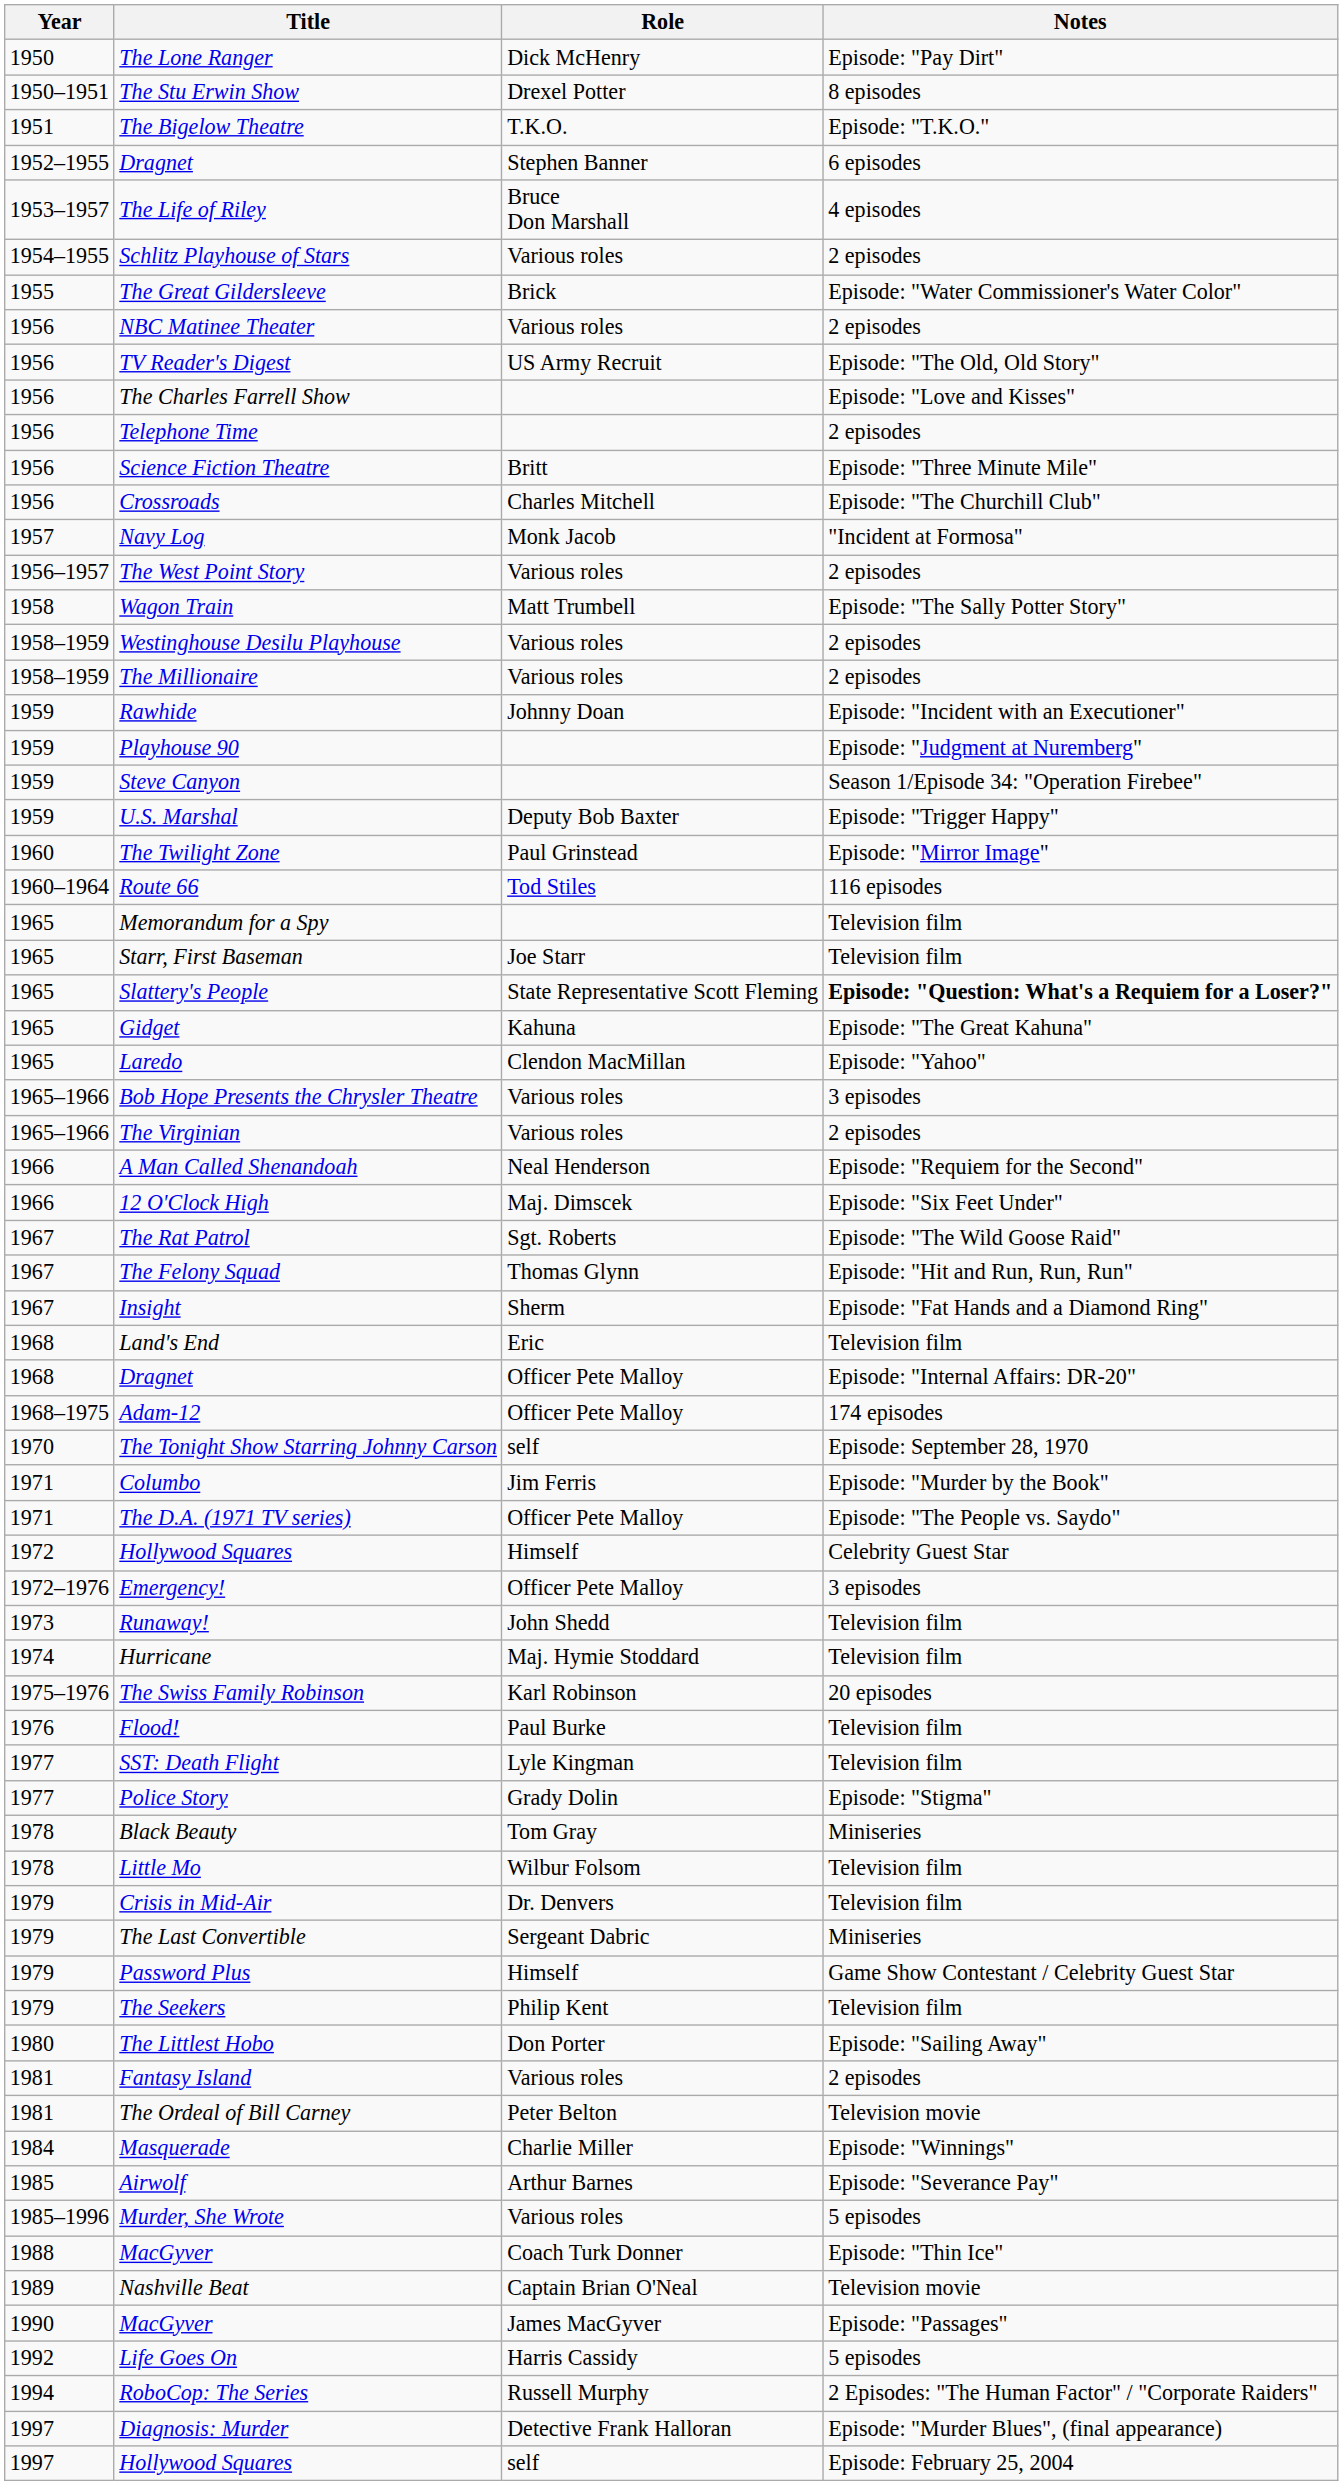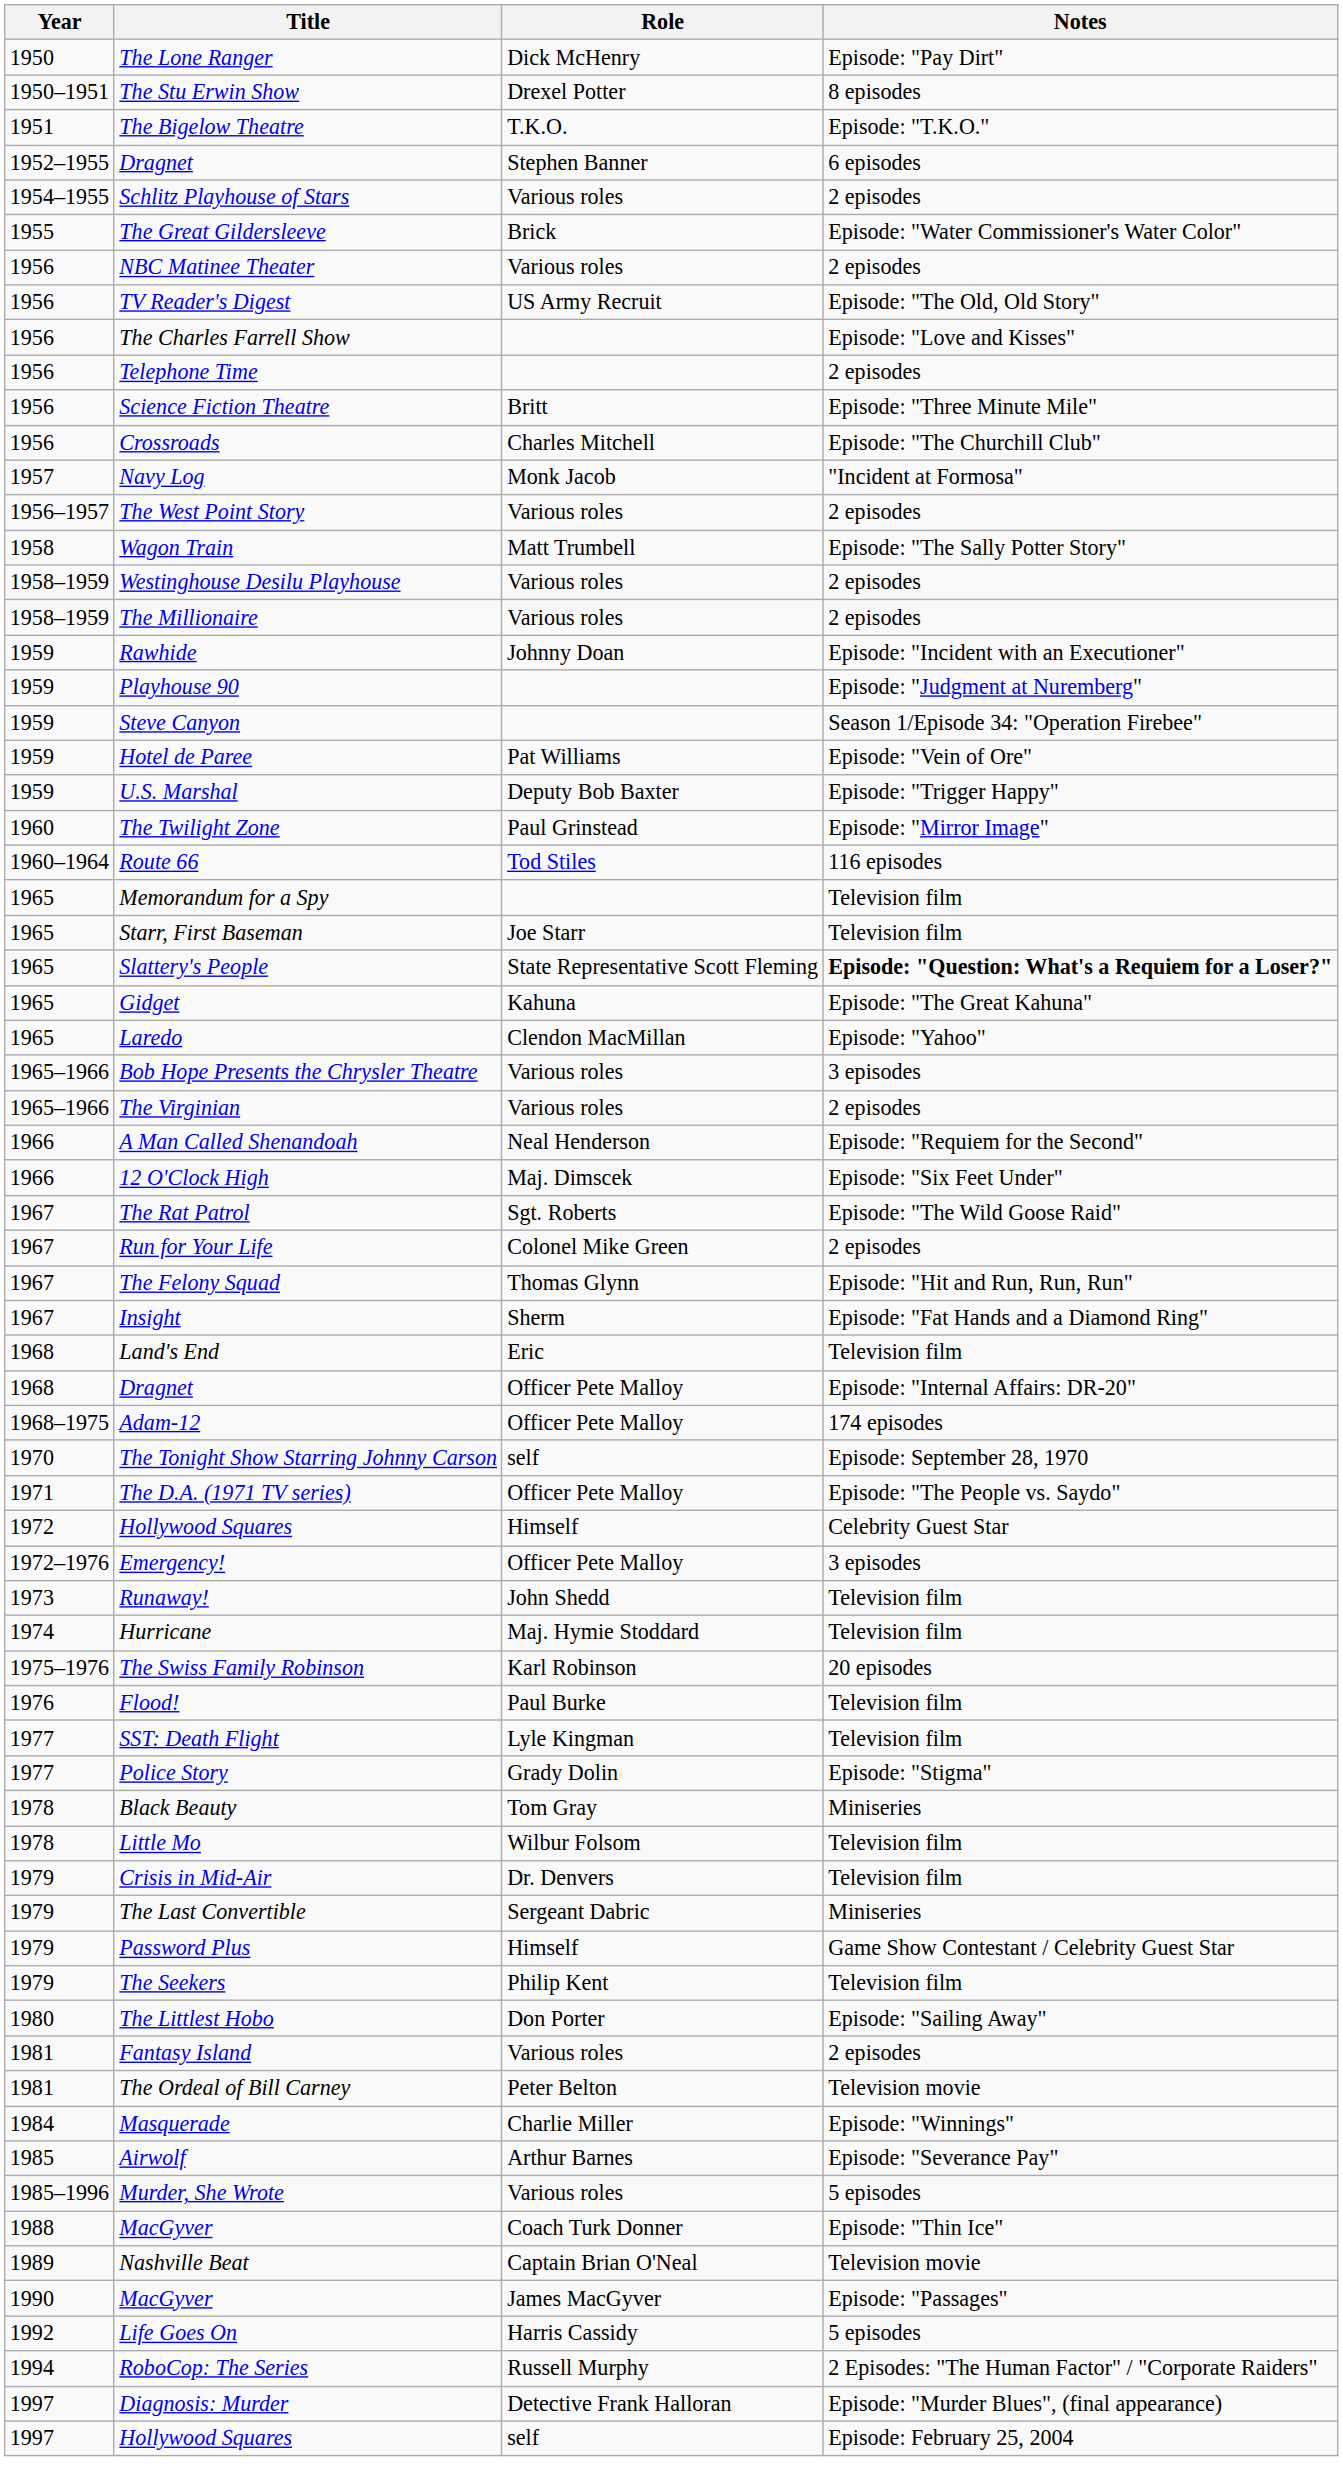- row: 1953–1957 | The Life of Riley | Bruce Don Marshall | 4 episodes
+ row: 1959 | Hotel de Paree | Pat Williams | Episode: "Vein of Ore"
+ row: 1967 | Run for Your Life | Colonel Mike Green | 2 episodes
- row: 1971 | Columbo | Jim Ferris | Episode: "Murder by the Book"
